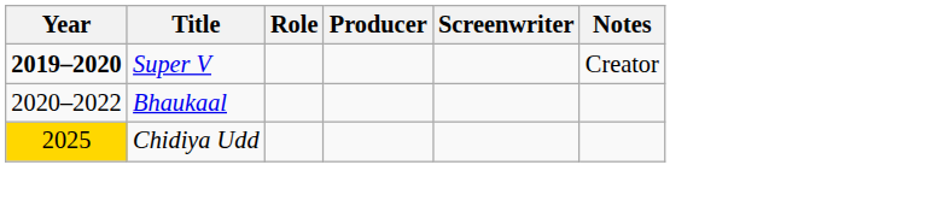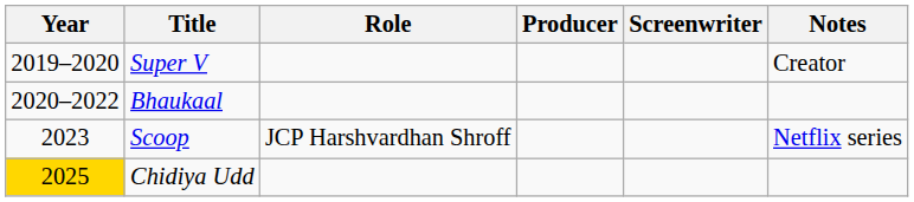Super V | Year: bold -> normal
+ row: 2023 | Scoop | JCP Harshvardhan Shroff | Netflix series
